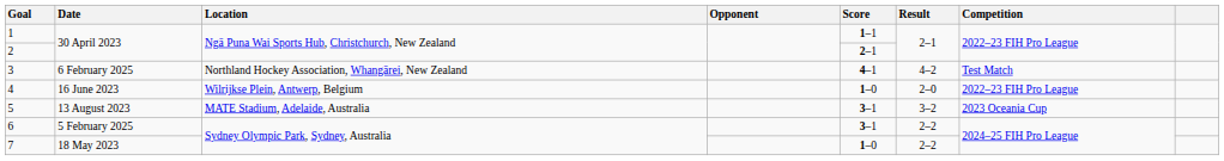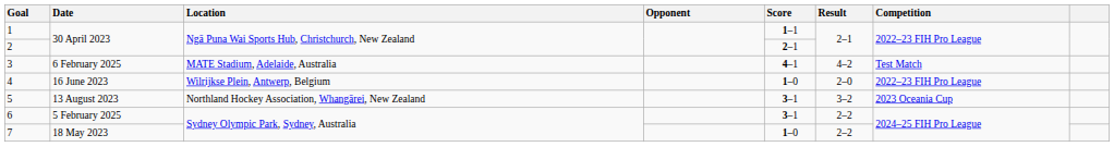3 | Location: Northland Hockey Association, Whangārei, New Zealand -> MATE Stadium, Adelaide, Australia
5 | Location: MATE Stadium, Adelaide, Australia -> Northland Hockey Association, Whangārei, New Zealand
